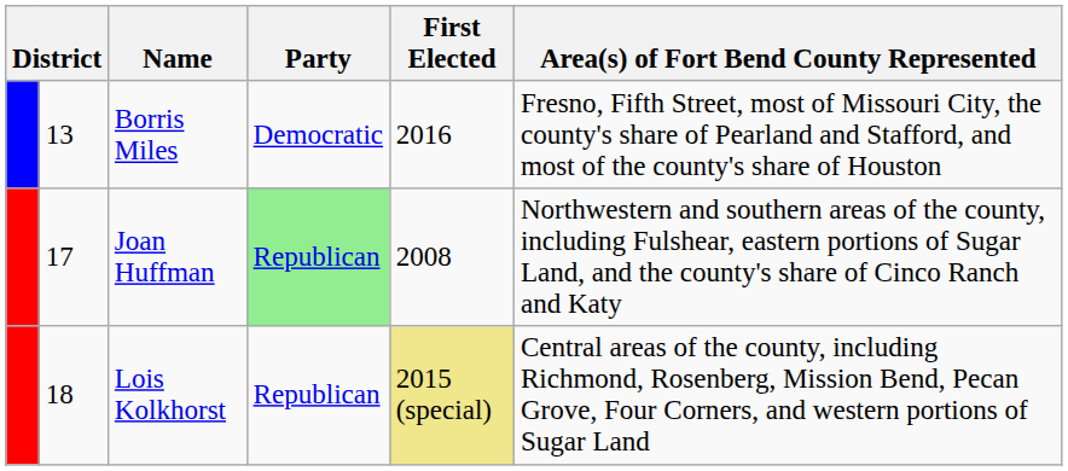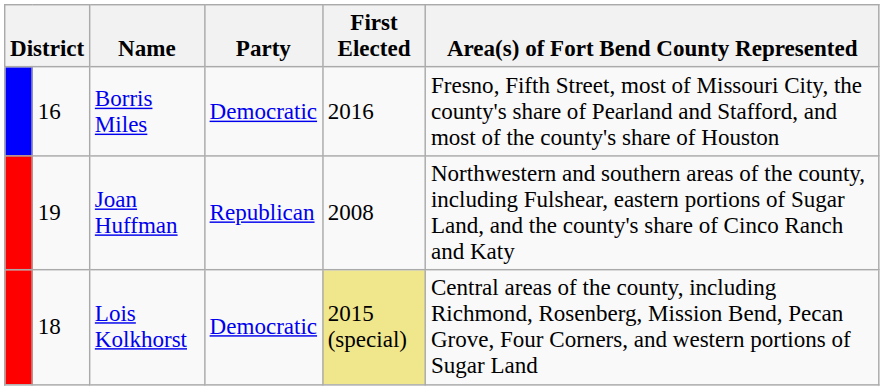Borris Miles | column 2: 13 -> 16
Joan Huffman | column 2: 17 -> 19
Joan Huffman | Party: lightgreen background -> no background
Lois Kolkhorst | Party: Republican -> Democratic
